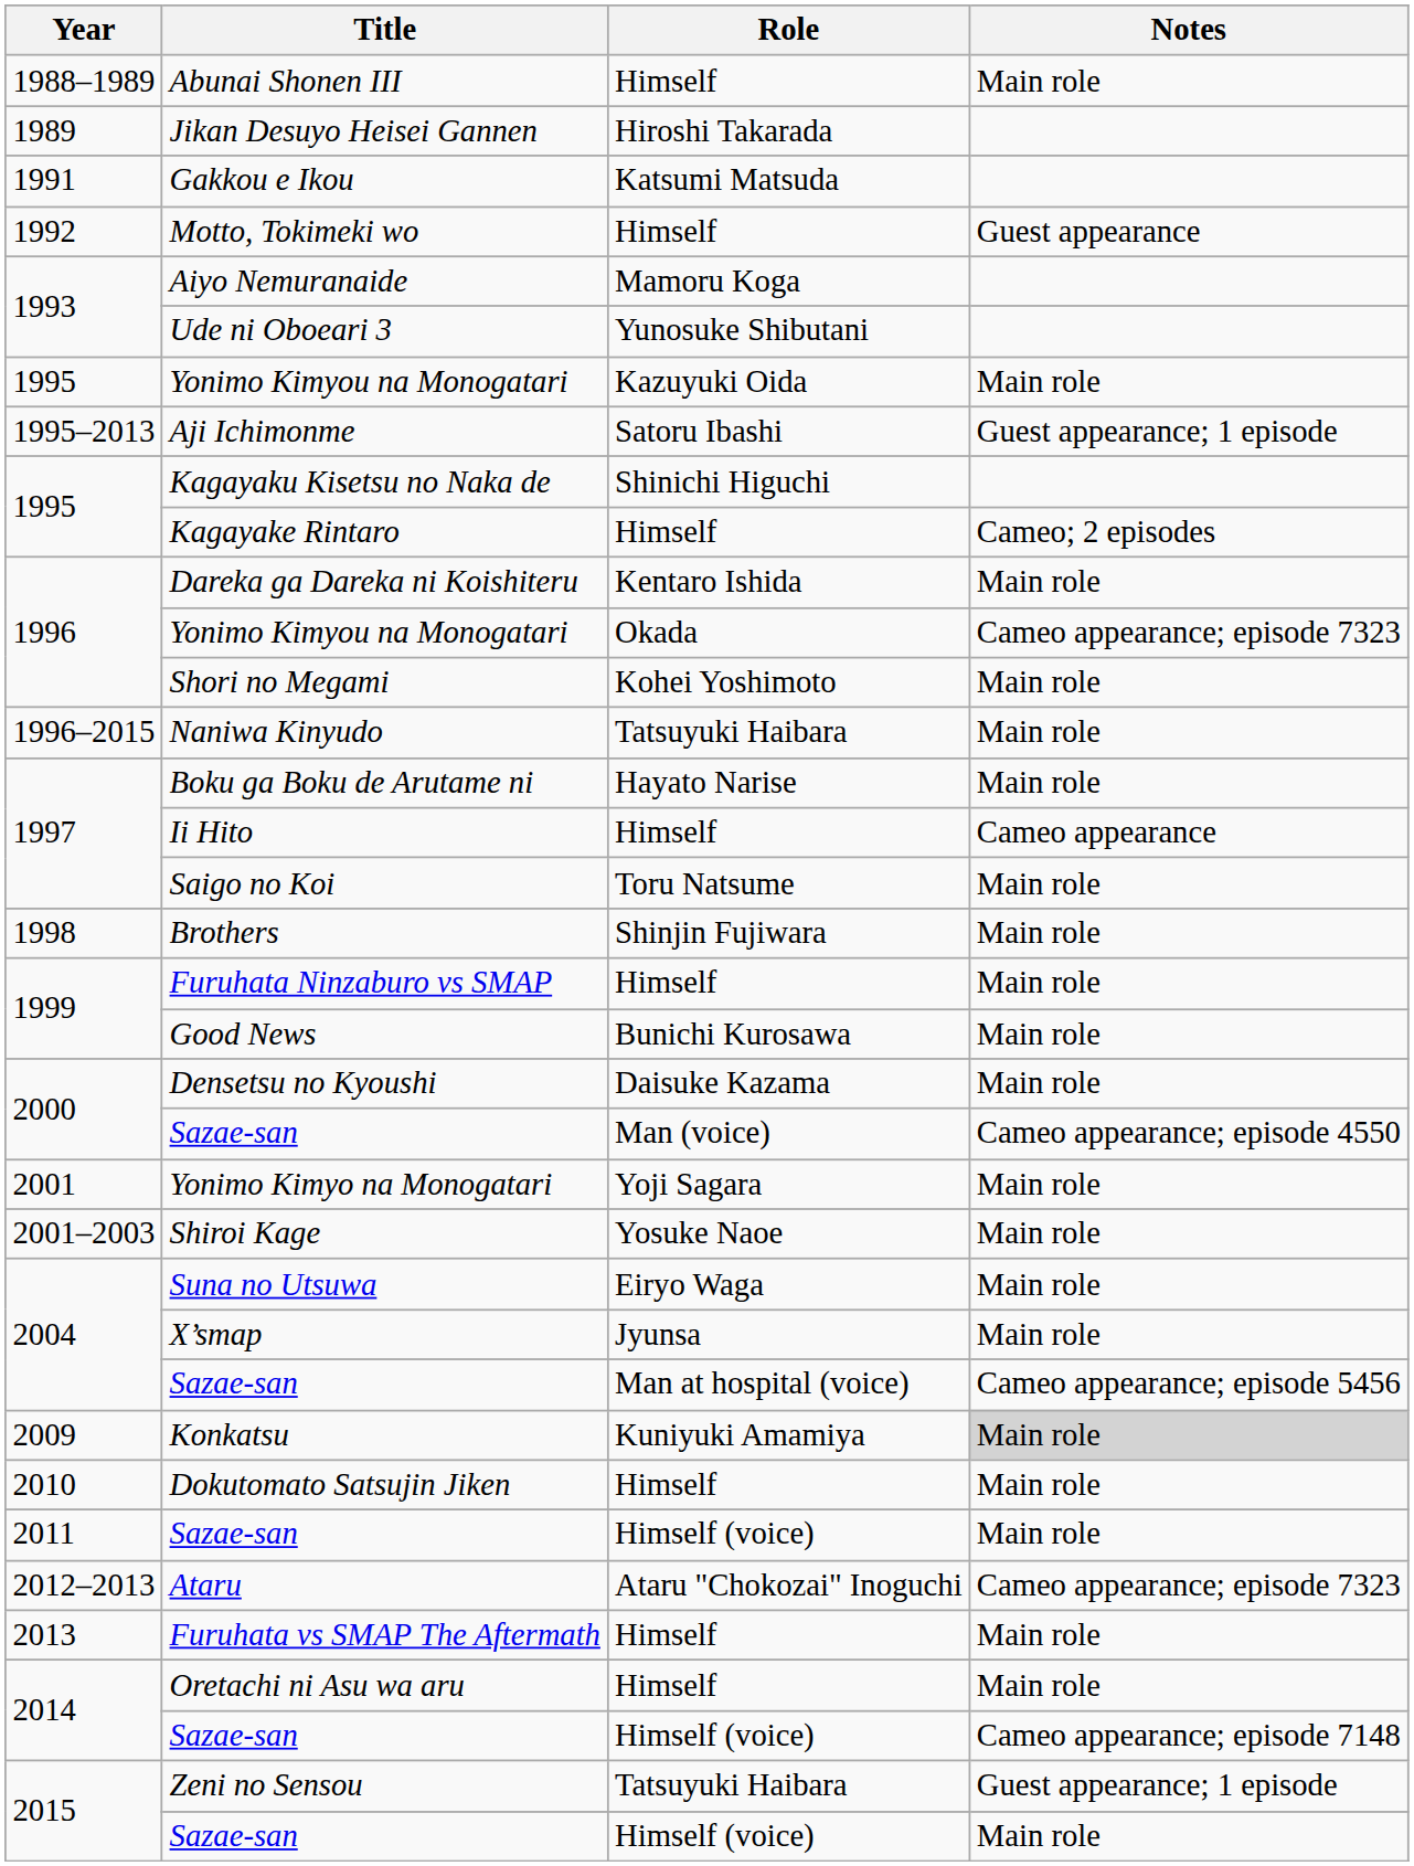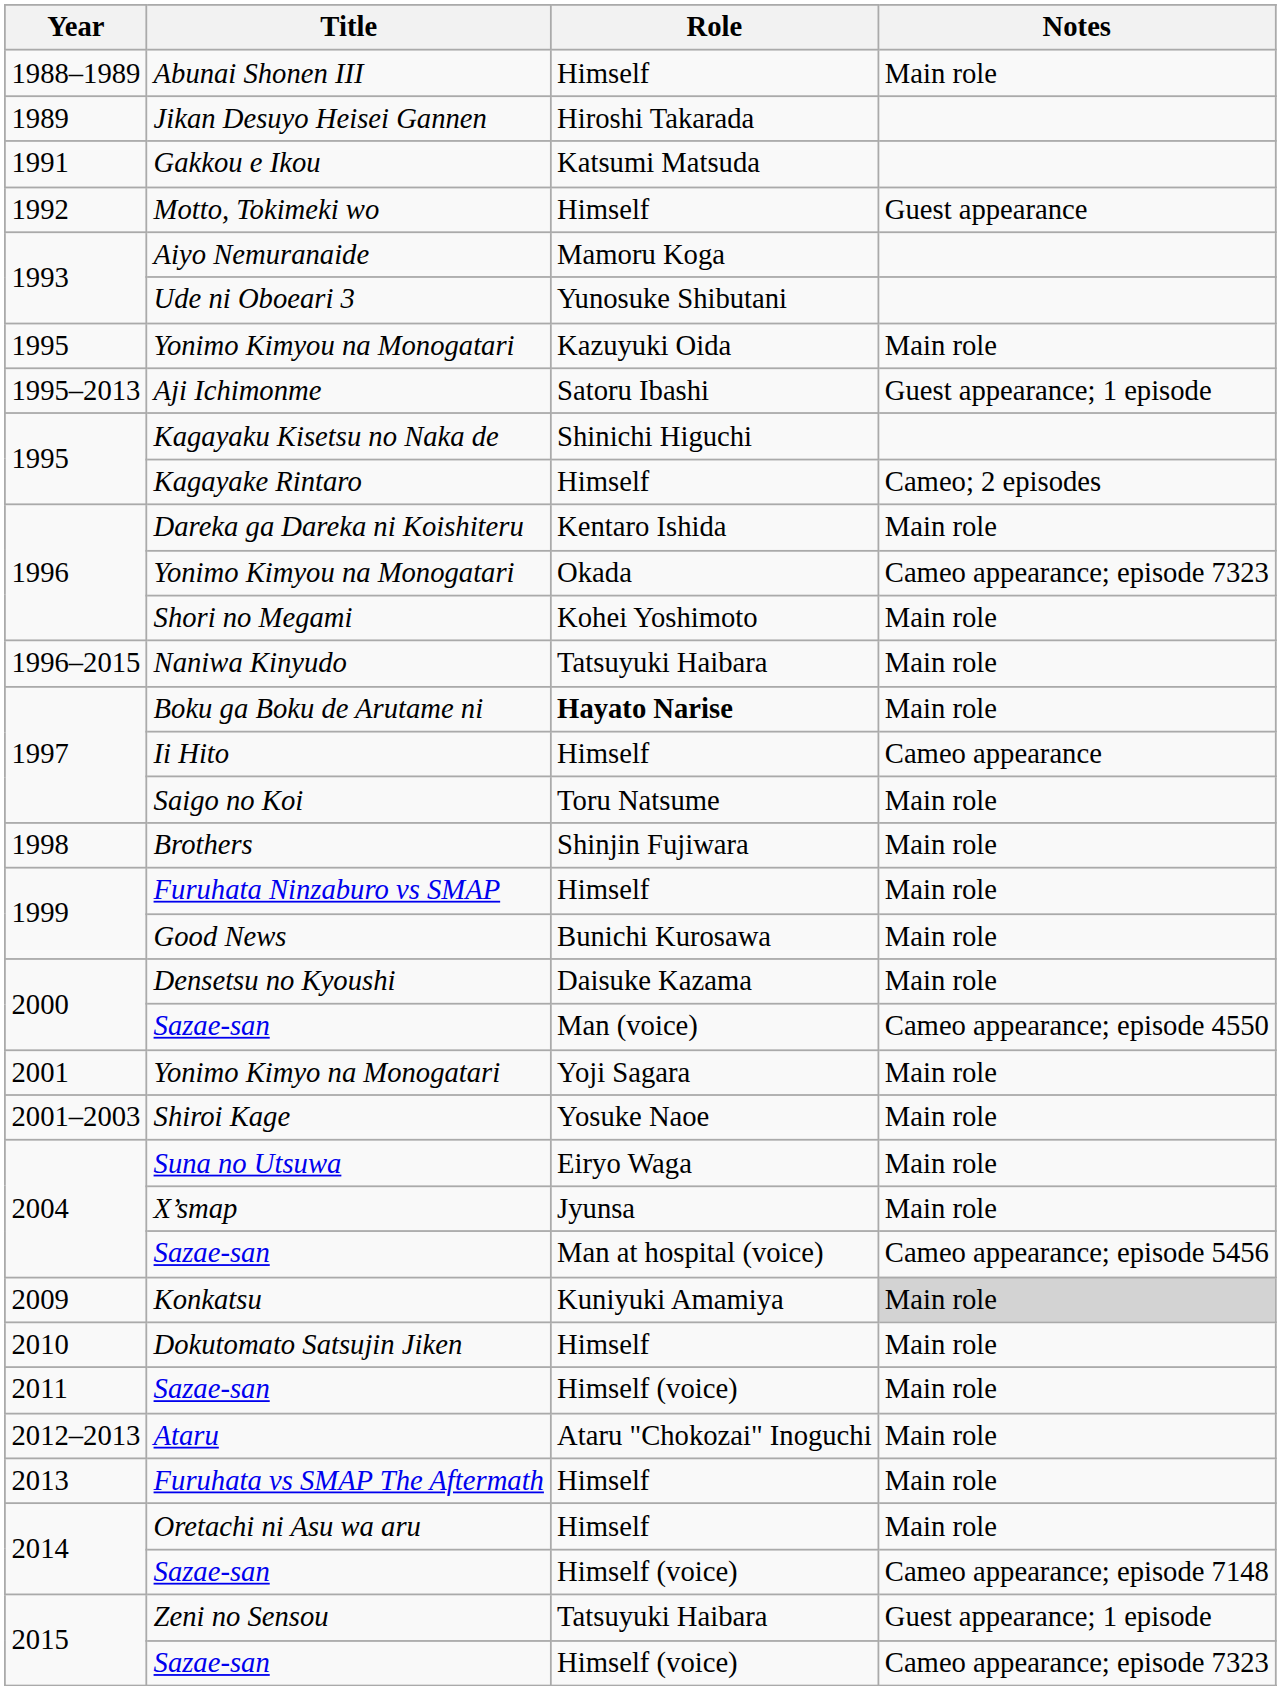Boku ga Boku de Arutame ni | Role: normal -> bold
Ataru | Notes: Cameo appearance; episode 7323 -> Main role
2015 / Sazae-san | Notes: Main role -> Cameo appearance; episode 7323
